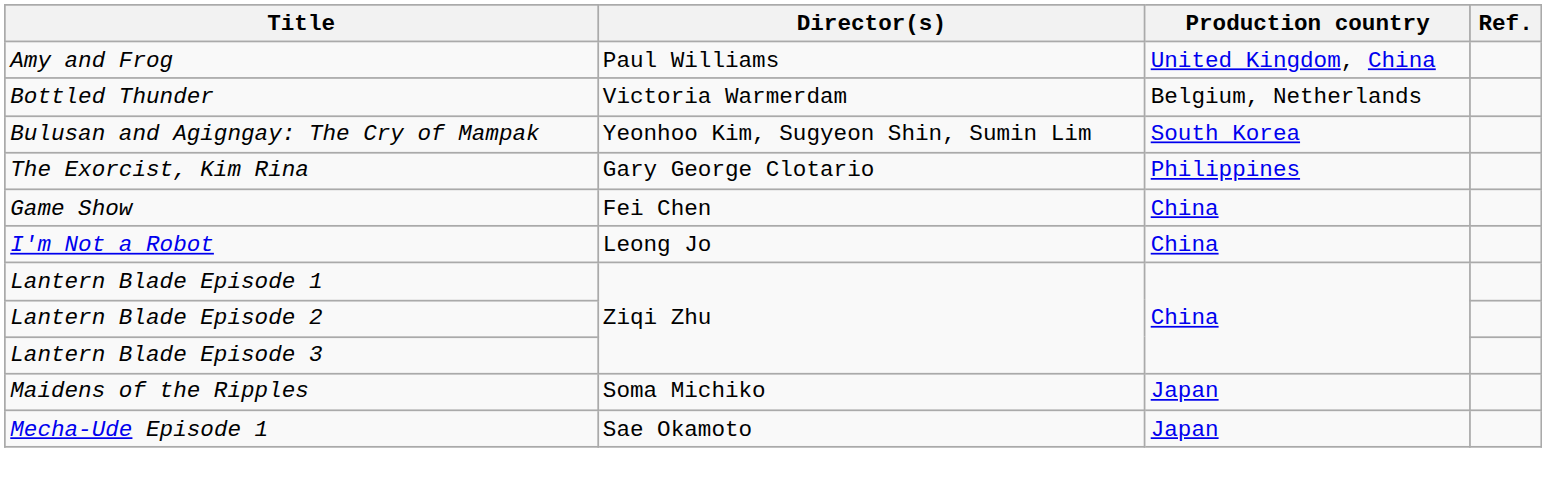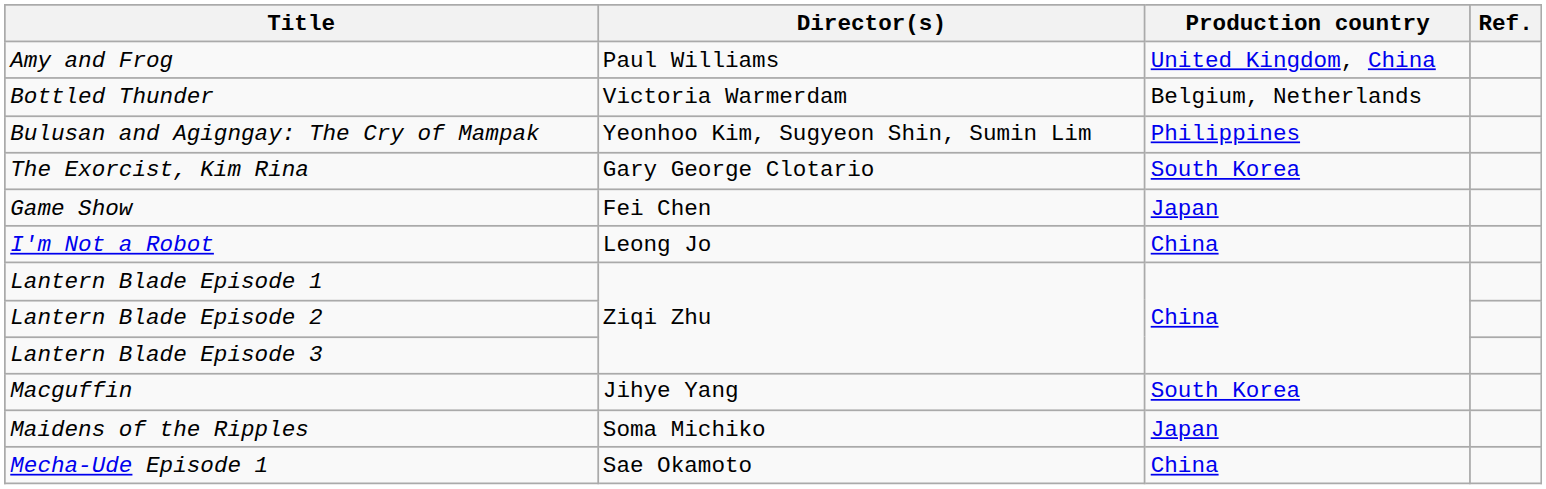Bulusan and Agigngay: The Cry of Mampak | Production country: South Korea -> Philippines
The Exorcist, Kim Rina | Production country: Philippines -> South Korea
Game Show | Production country: China -> Japan
+ row: Macguffin | Jihye Yang | South Korea
Mecha-Ude Episode 1 | Production country: Japan -> China
